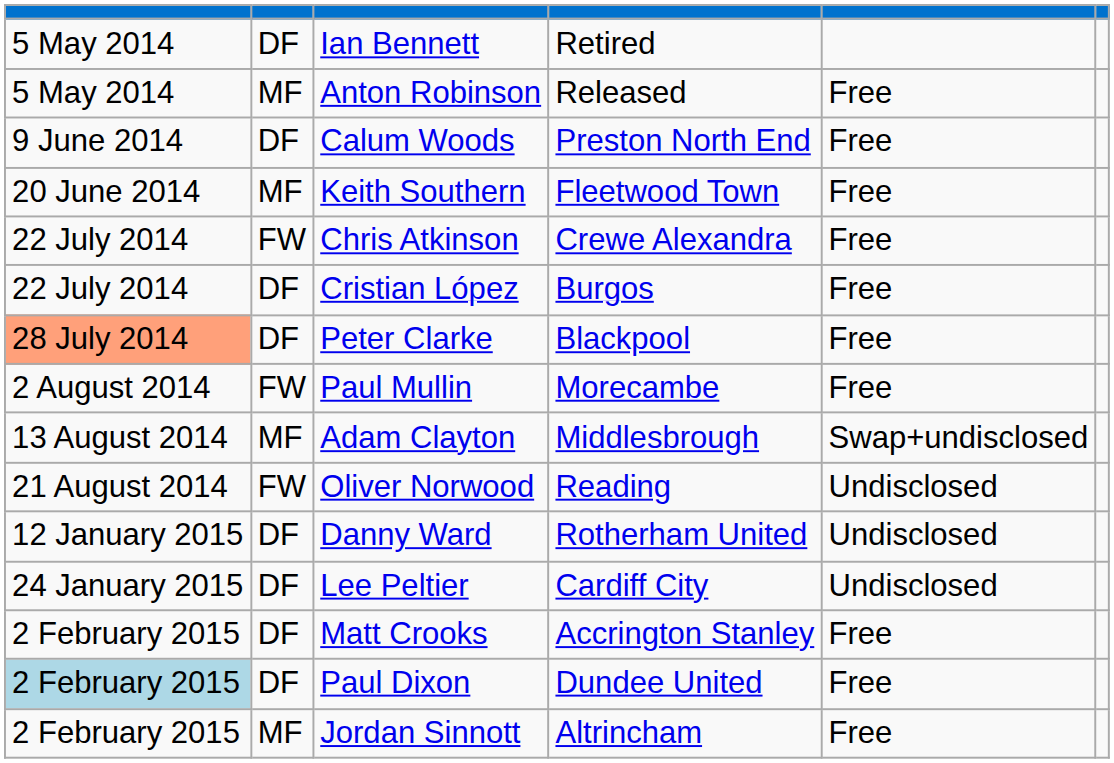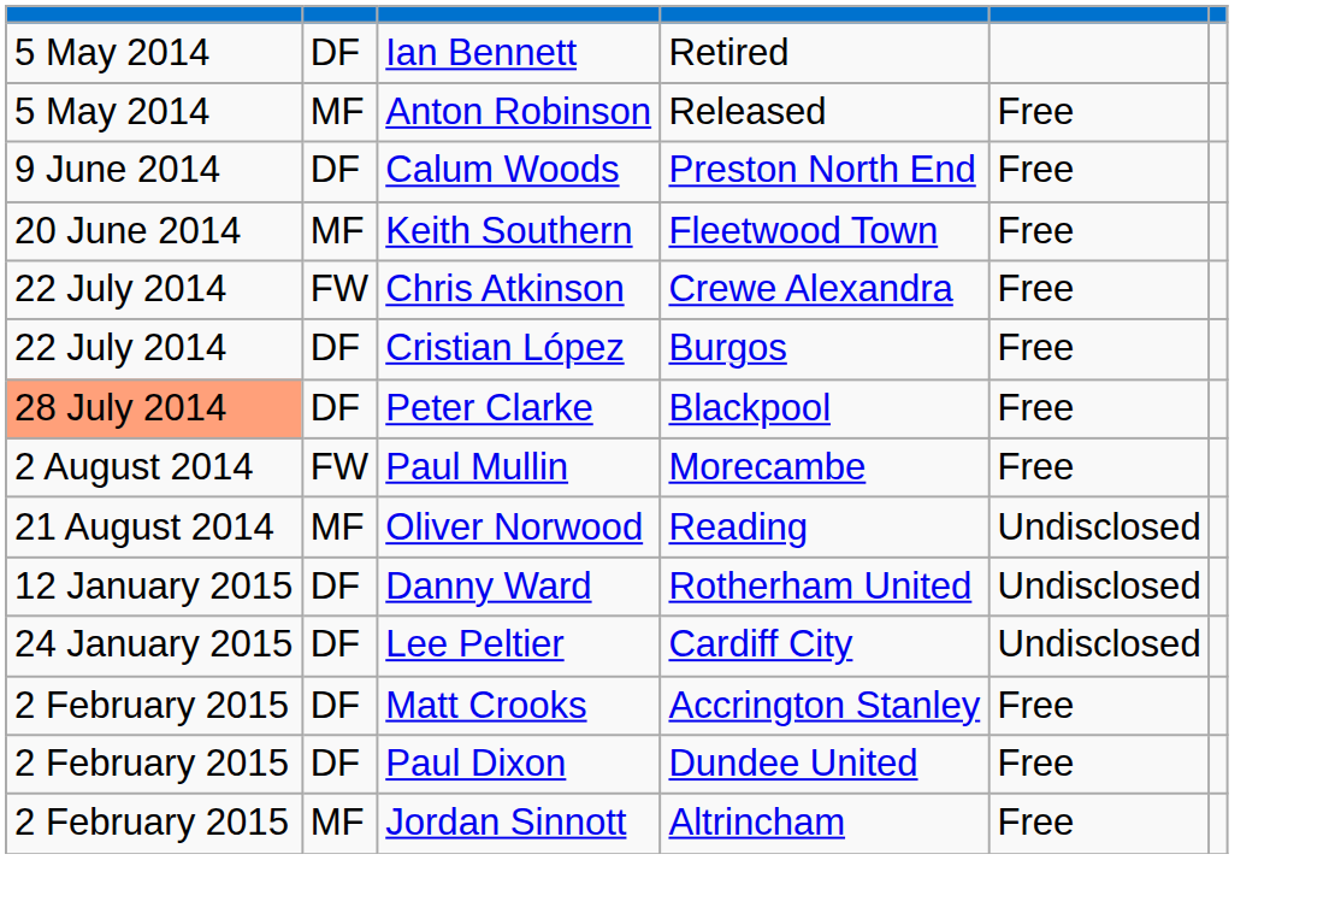- row: 13 August 2014 | MF | Adam Clayton | Middlesbrough | Swap+undisclosed
Oliver Norwood | column 2: FW -> MF
Paul Dixon | column 1: lightblue background -> no background
